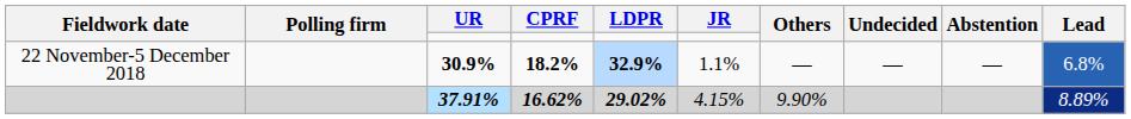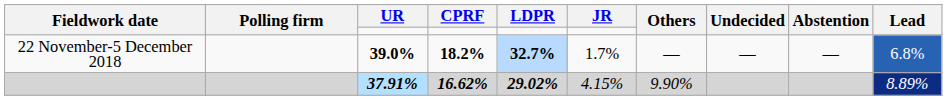22 November-5 December 2018 | UR: 30.9% -> 39.0%
22 November-5 December 2018 | LDPR: 32.9% -> 32.7%
22 November-5 December 2018 | JR: 1.1% -> 1.7%
